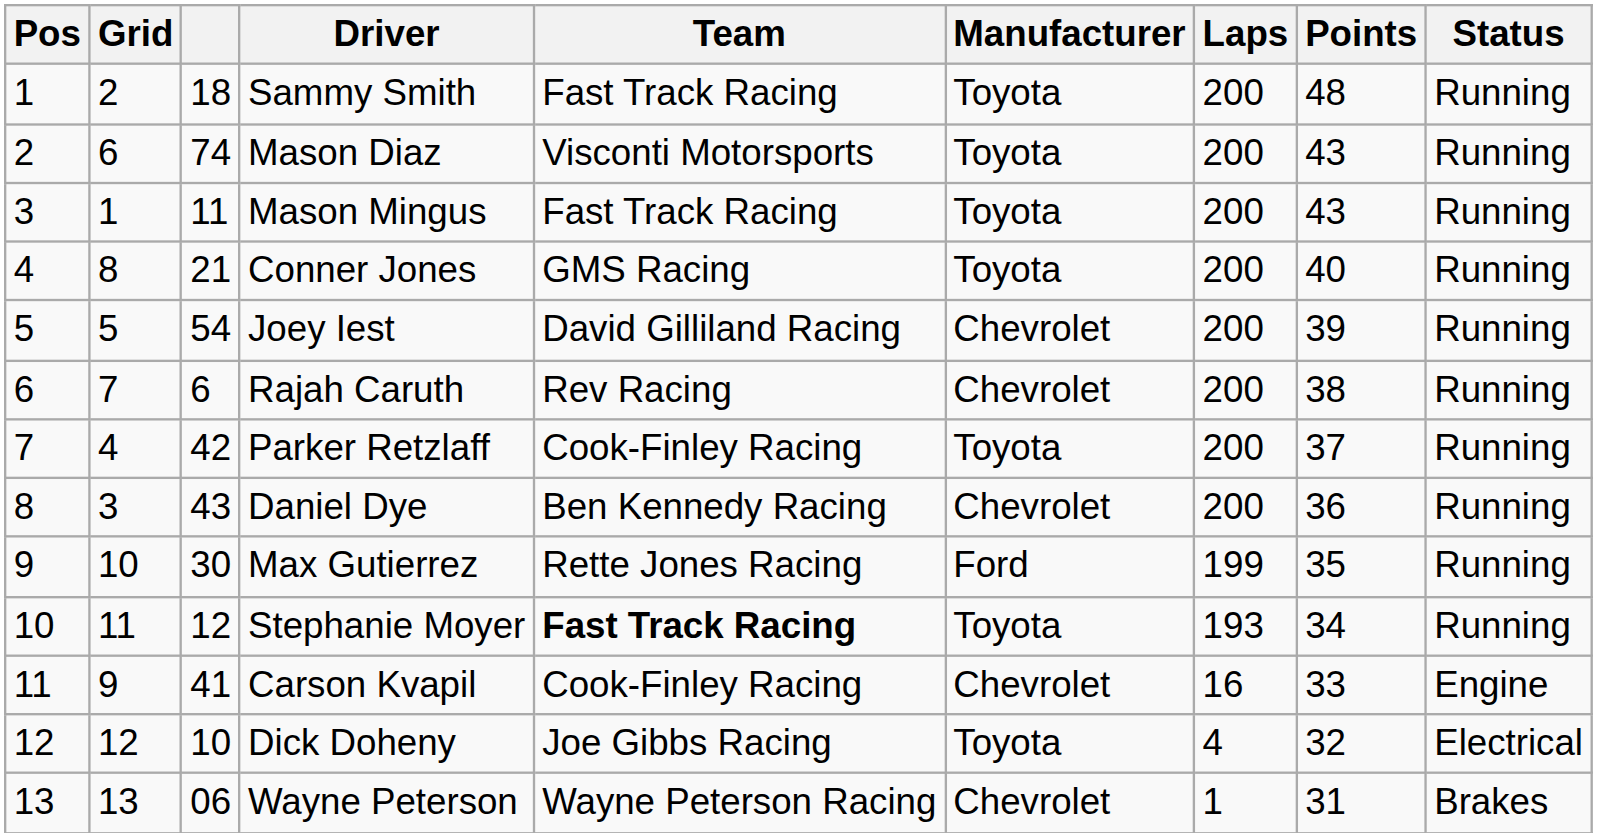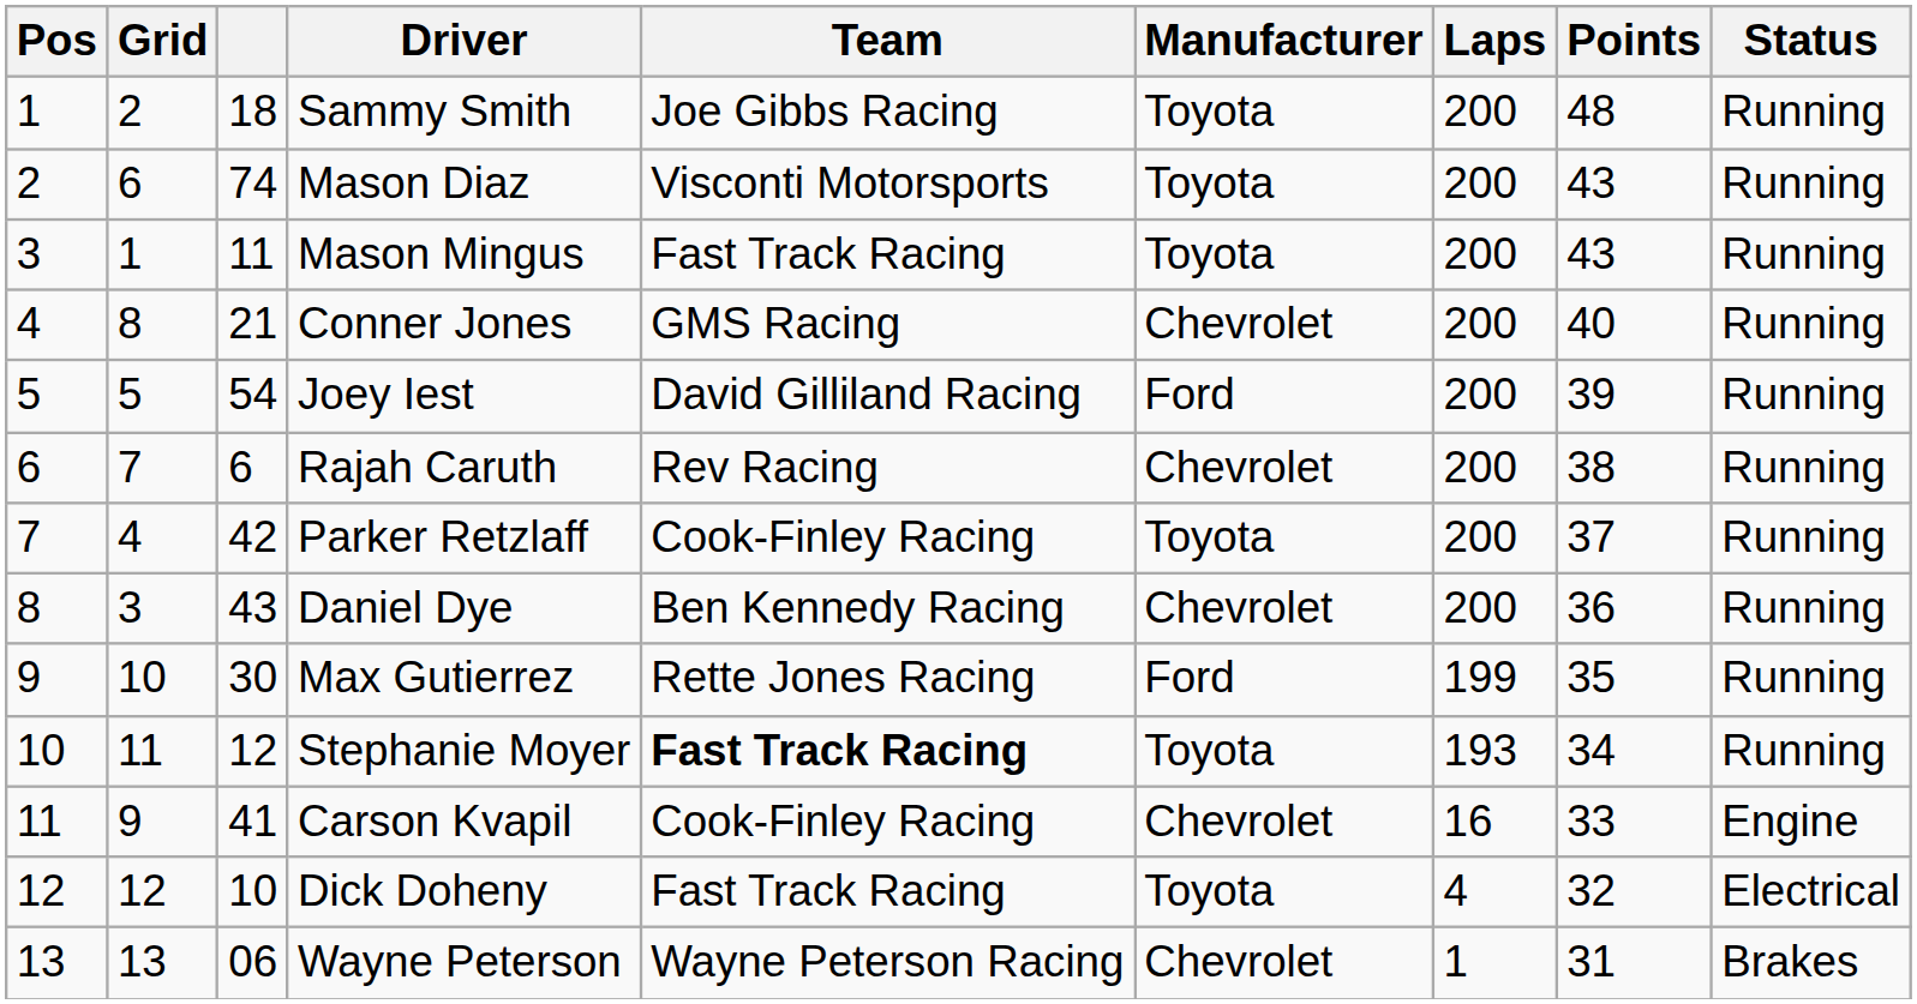Sammy Smith | Team: Fast Track Racing -> Joe Gibbs Racing
Conner Jones | Manufacturer: Toyota -> Chevrolet
Joey Iest | Manufacturer: Chevrolet -> Ford
Dick Doheny | Team: Joe Gibbs Racing -> Fast Track Racing
